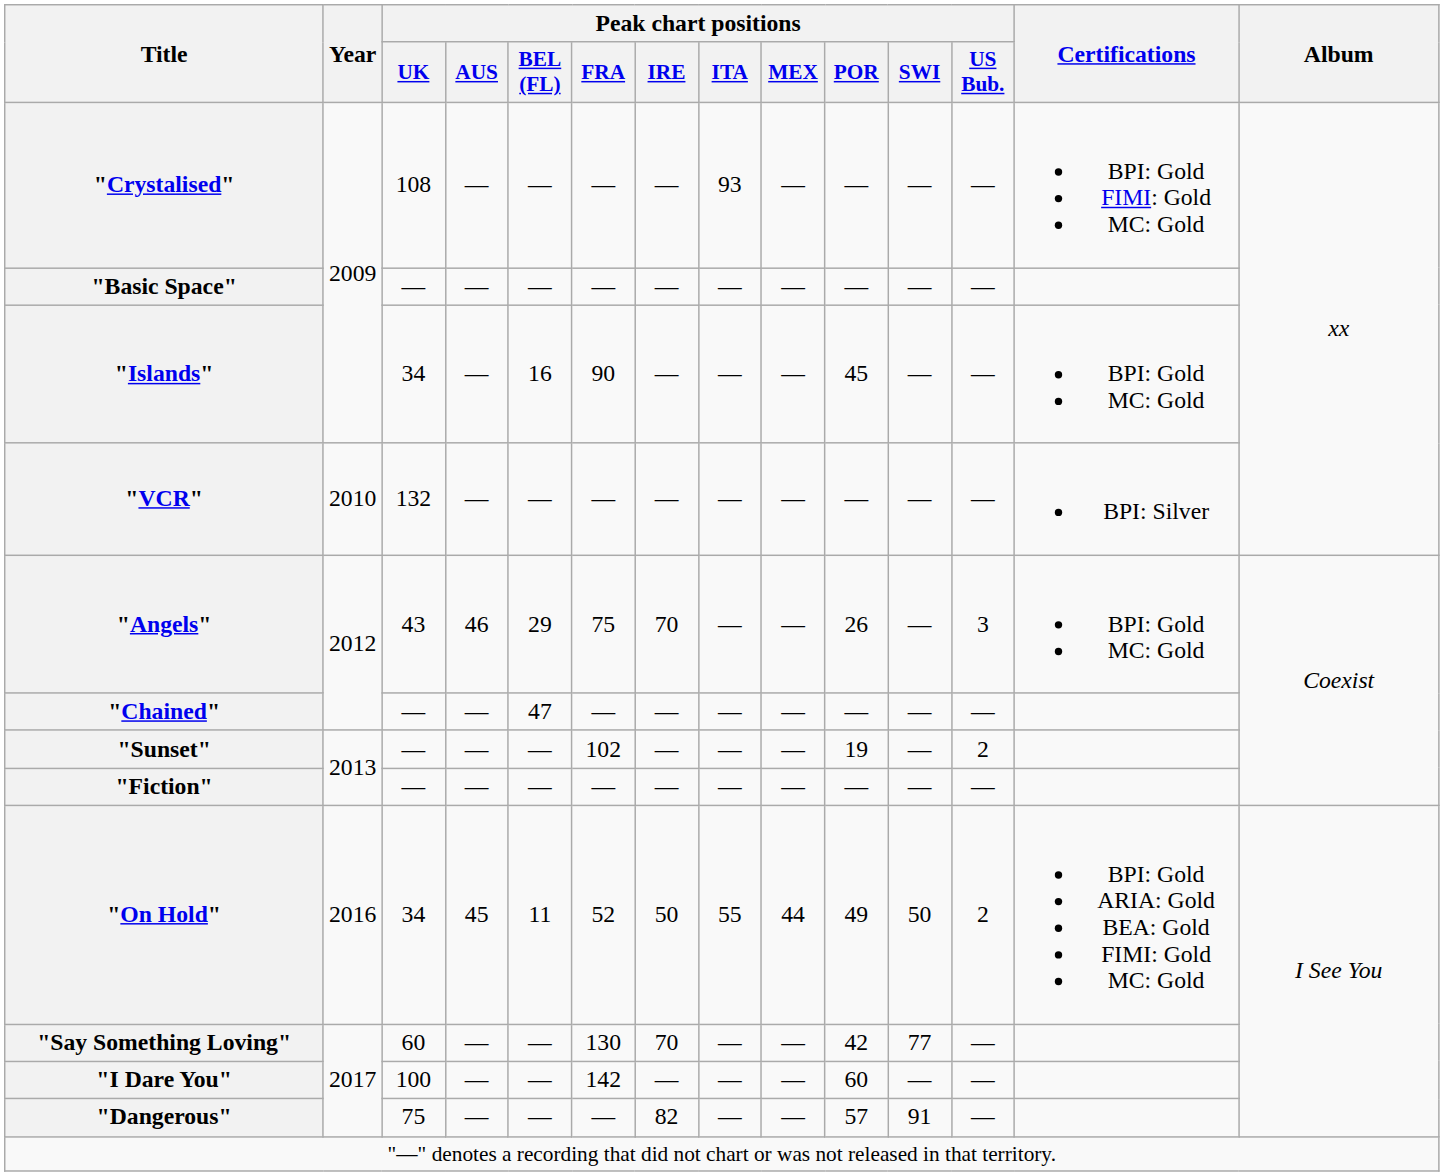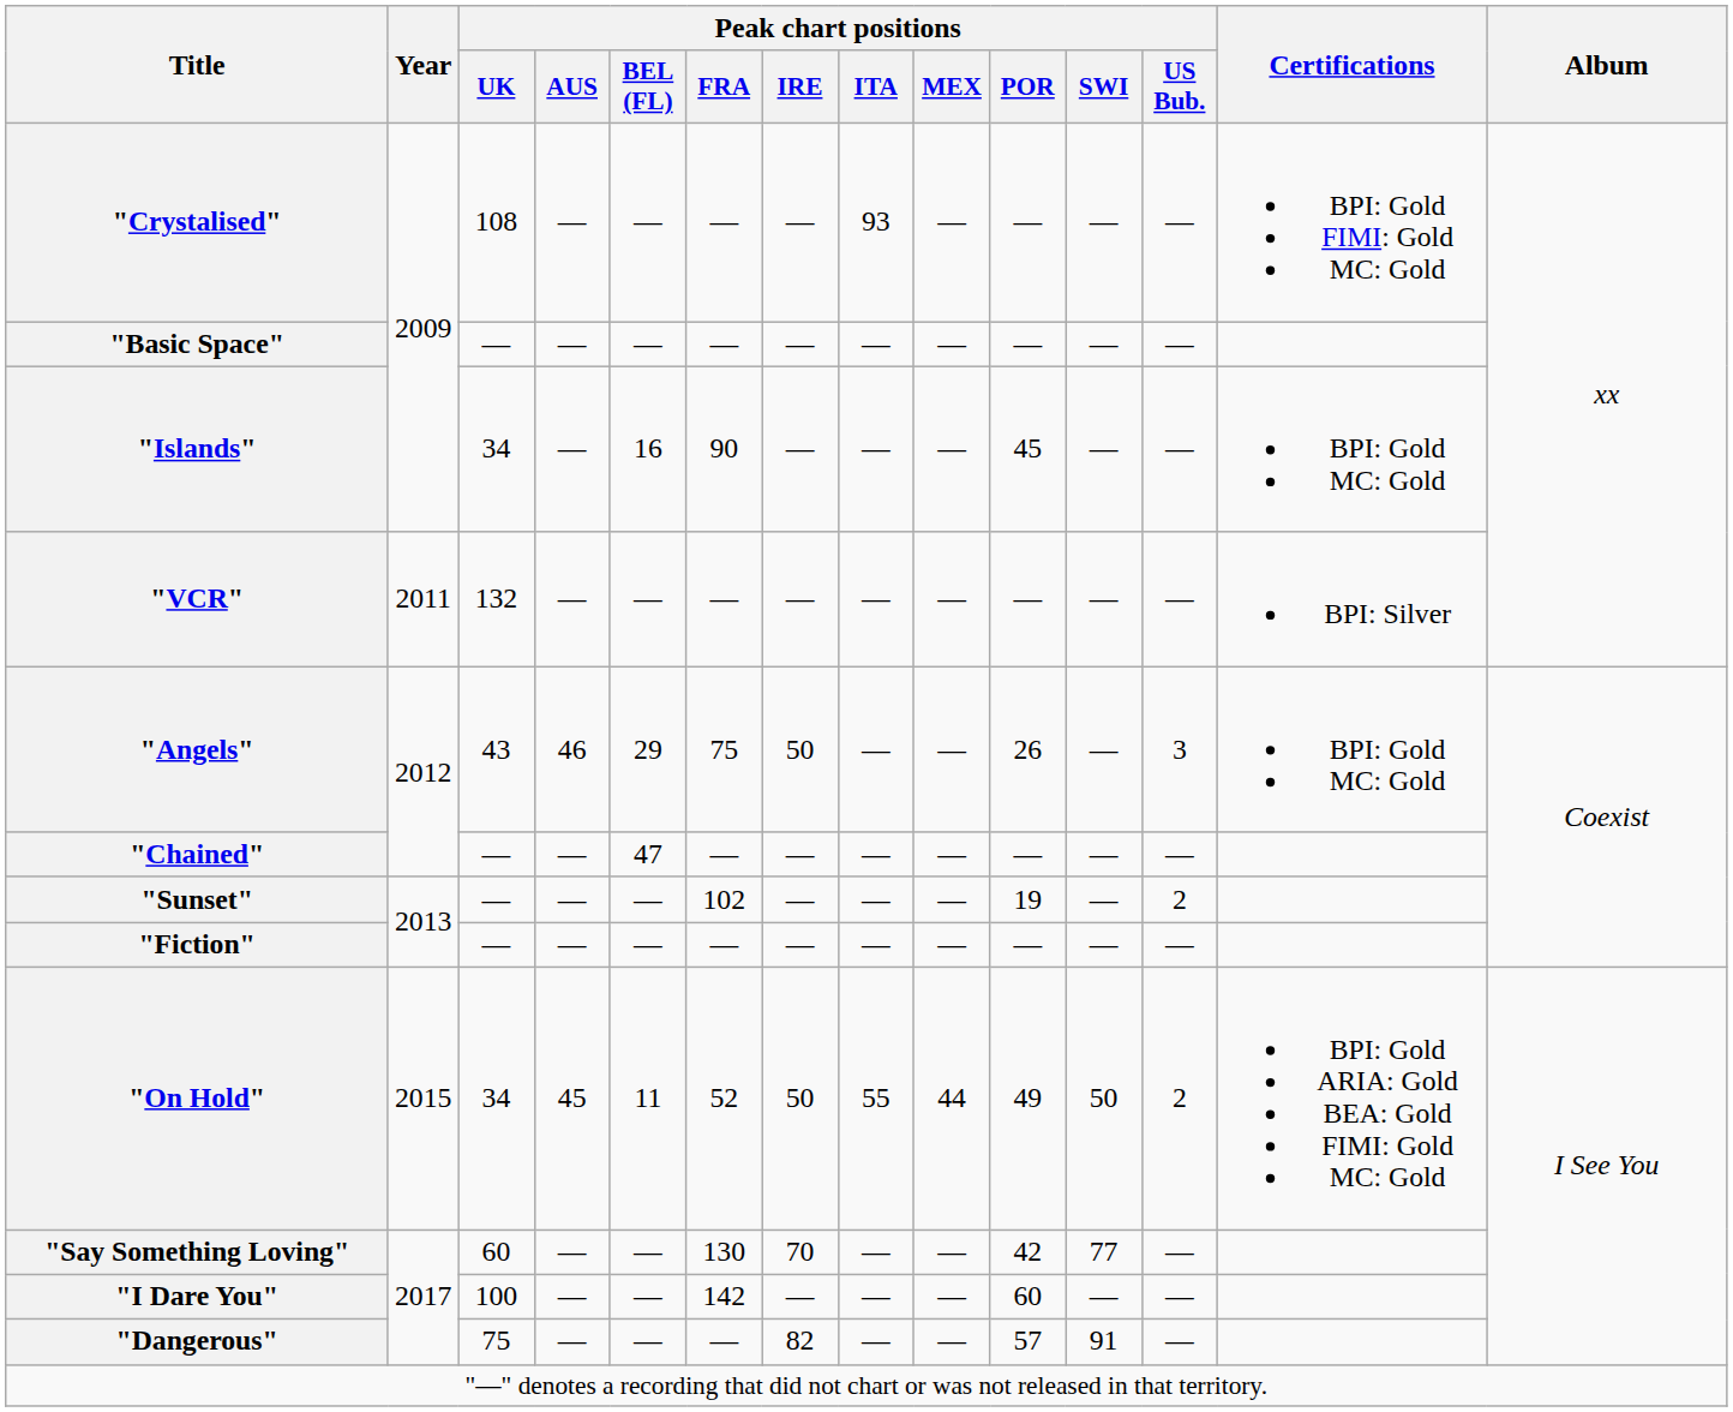"VCR" | Year: 2010 -> 2011
"Angels" | Peak chart positions / IRE: 70 -> 50
"On Hold" | Year: 2016 -> 2015
